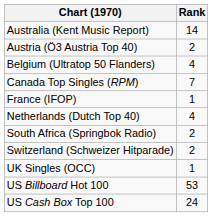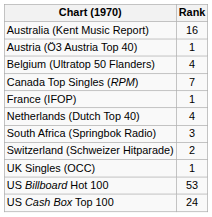Australia (Kent Music Report) | Rank: 14 -> 16
Austria (Ö3 Austria Top 40) | Rank: 2 -> 1
South Africa (Springbok Radio) | Rank: 2 -> 3
